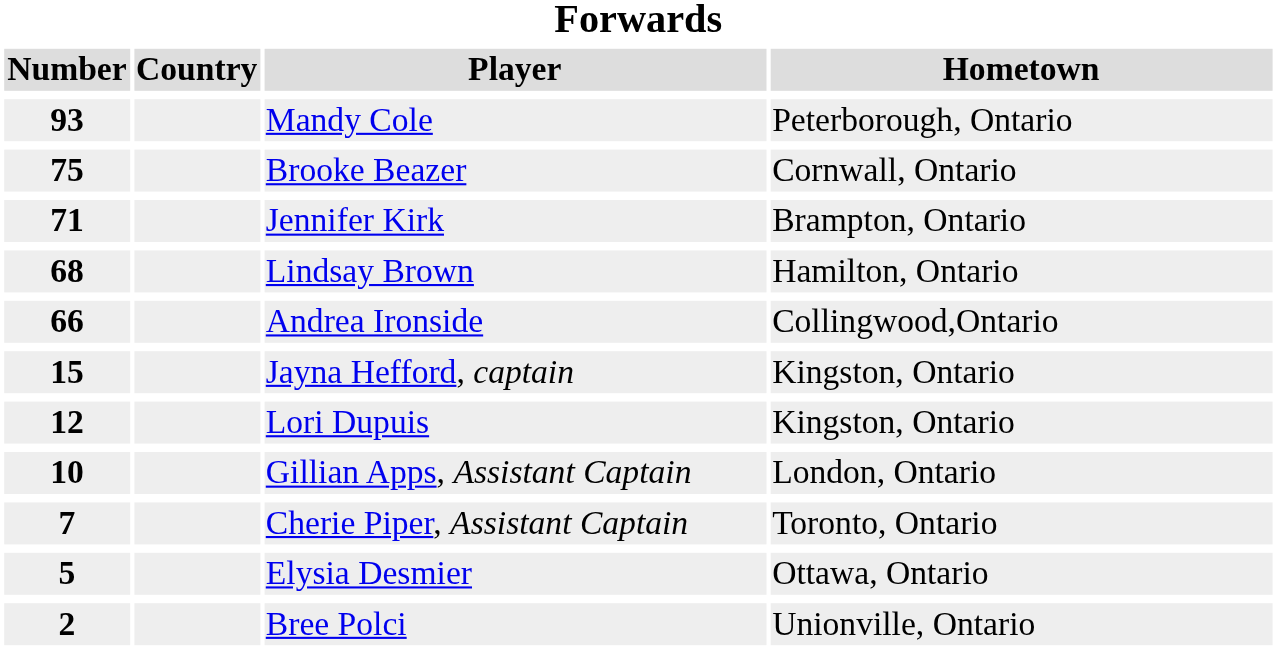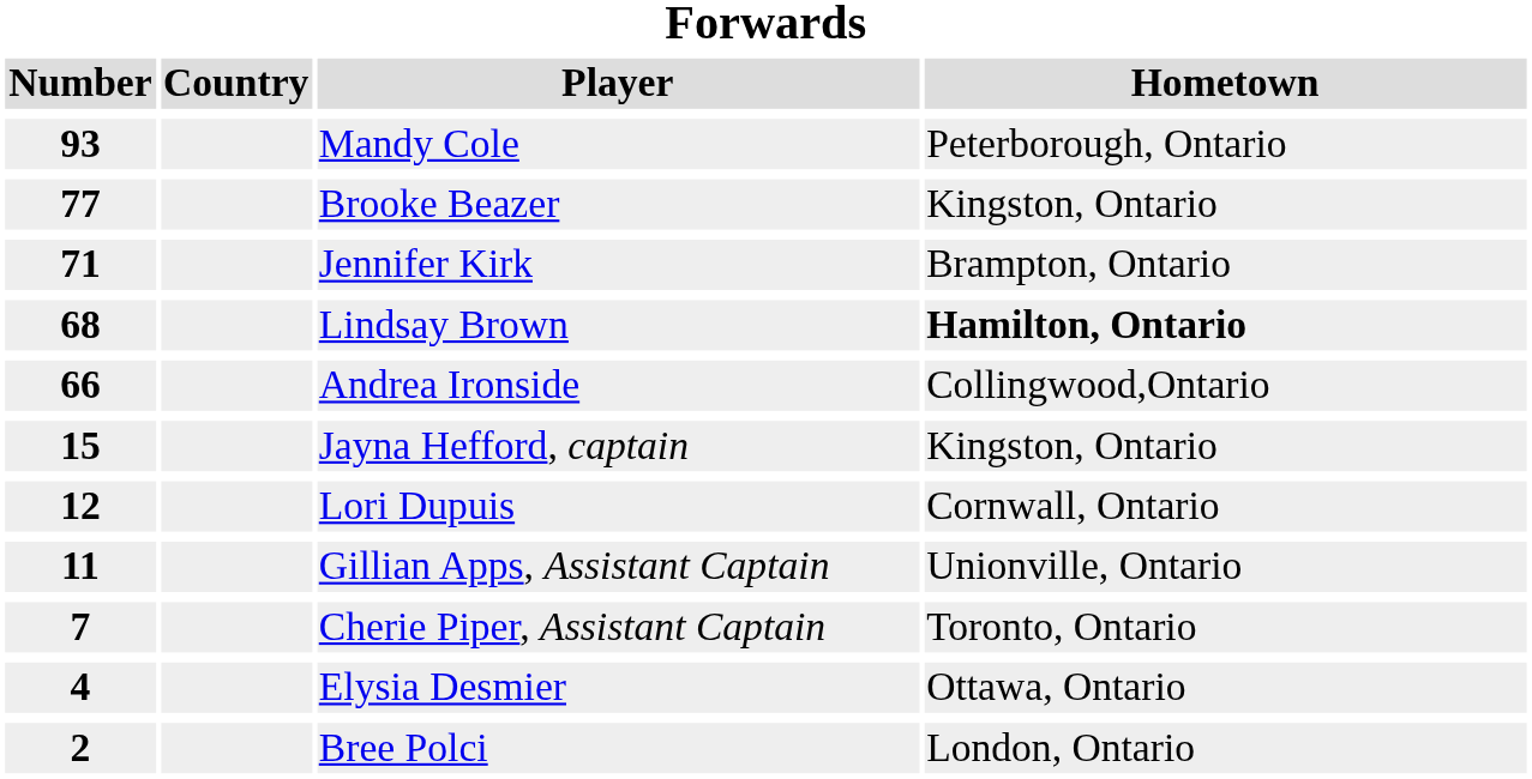Brooke Beazer | Number: 75 -> 77
Brooke Beazer | Hometown: Cornwall, Ontario -> Kingston, Ontario
Lindsay Brown | Hometown: normal -> bold
Lori Dupuis | Hometown: Kingston, Ontario -> Cornwall, Ontario
Gillian Apps, Assistant Captain | Number: 10 -> 11
Gillian Apps, Assistant Captain | Hometown: London, Ontario -> Unionville, Ontario
Elysia Desmier | Number: 5 -> 4
Bree Polci | Hometown: Unionville, Ontario -> London, Ontario
